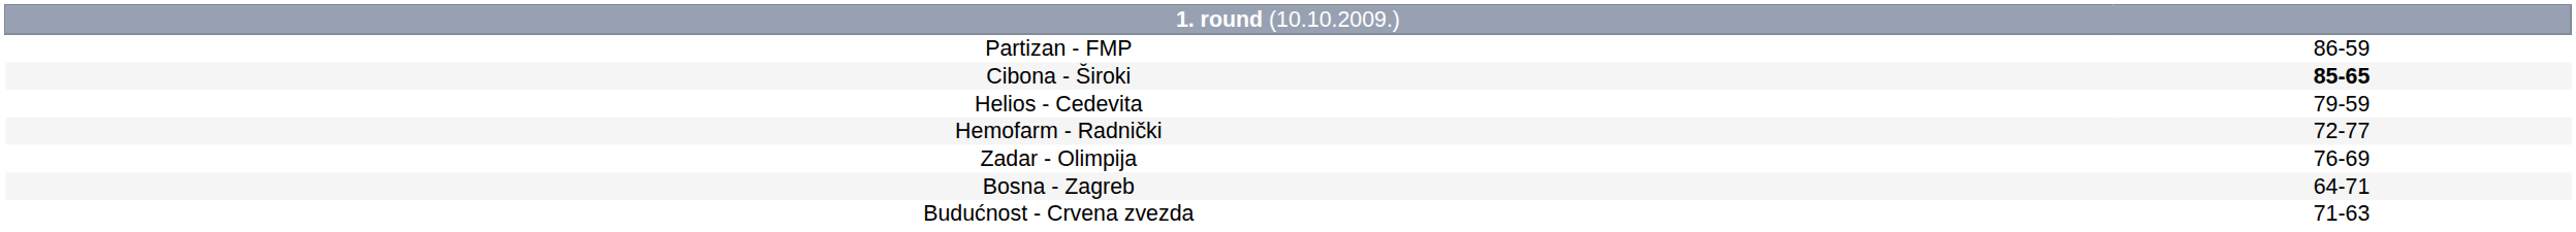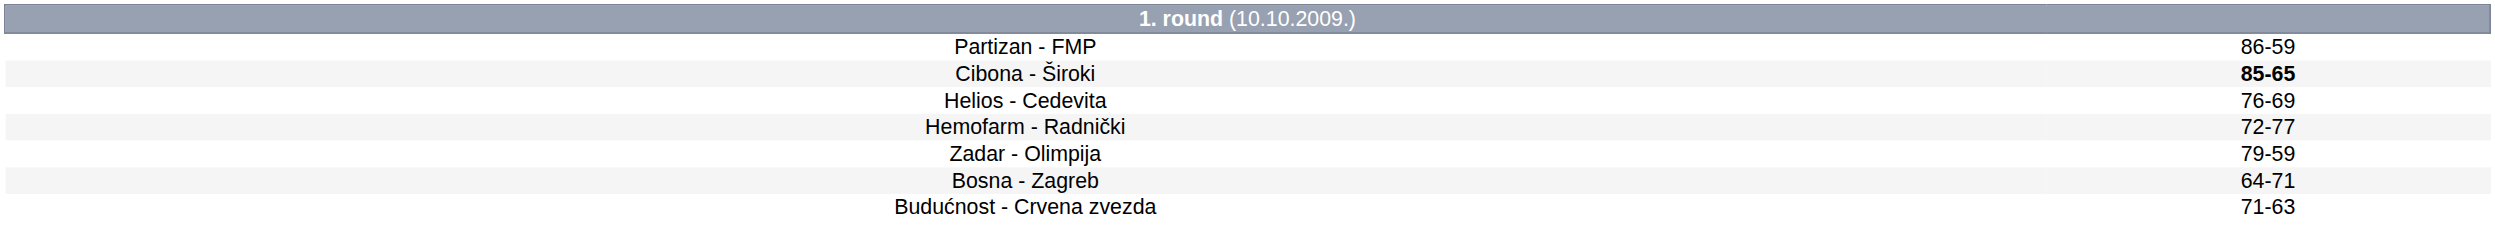Helios - Cedevita | column 2: 79-59 -> 76-69
Zadar - Olimpija | column 2: 76-69 -> 79-59
